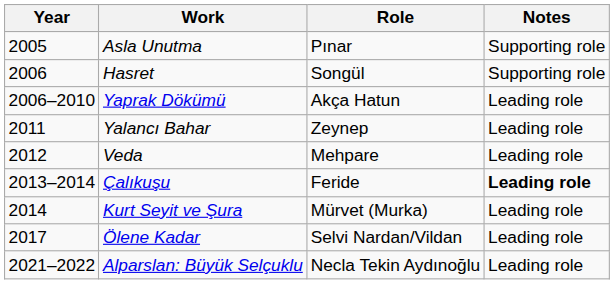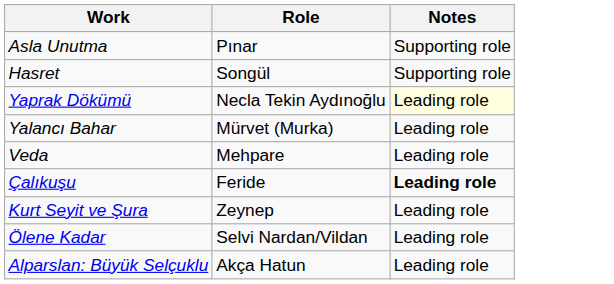- column: Year | 2005 | 2006 | 2006–2010 | 2011 | 2012 | 2013–2014 | 2014 | 2017 | 2021–2022
Yaprak Dökümü | Role: Akça Hatun -> Necla Tekin Aydınoğlu
Yaprak Dökümü | Notes: no background -> lightyellow background
Yalancı Bahar | Role: Zeynep -> Mürvet (Murka)
Kurt Seyit ve Şura | Role: Mürvet (Murka) -> Zeynep
Alparslan: Büyük Selçuklu | Role: Necla Tekin Aydınoğlu -> Akça Hatun
